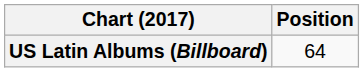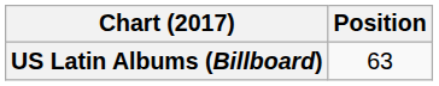US Latin Albums (Billboard) | Position: 64 -> 63
